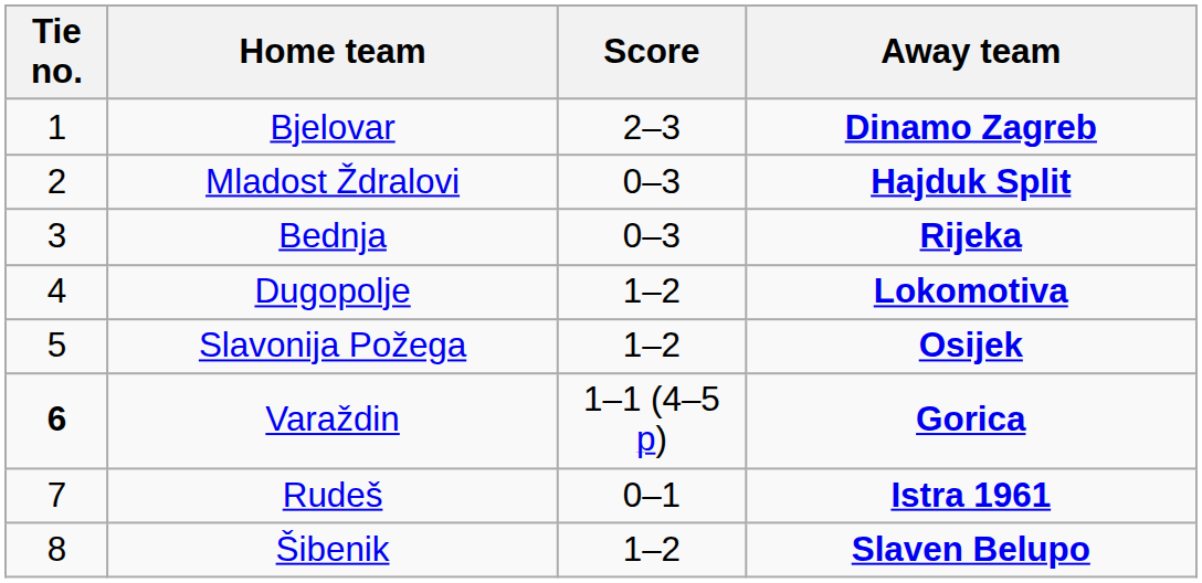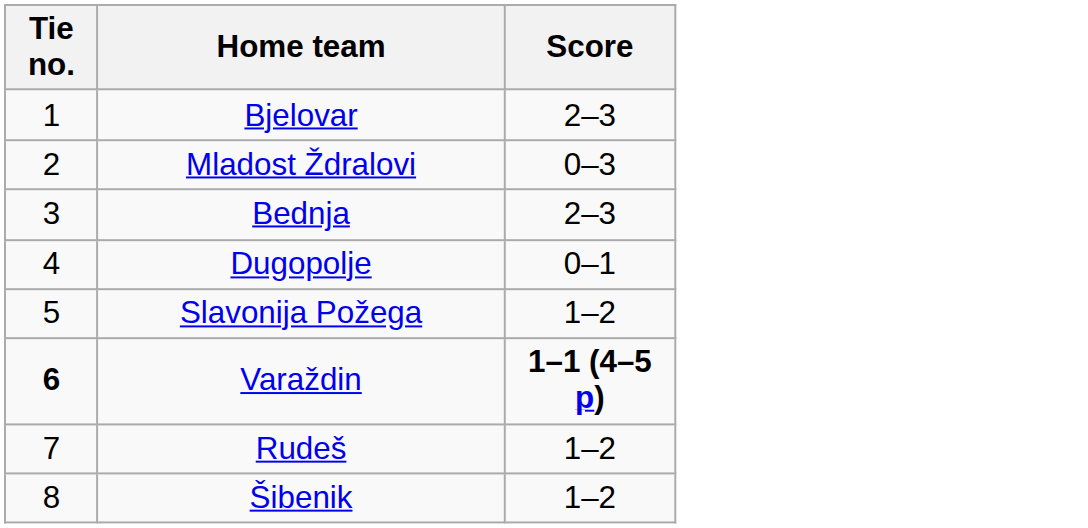- column: Away team | Dinamo Zagreb | Hajduk Split | Rijeka | Lokomotiva | Osijek | Gorica | Istra 1961 | Slaven Belupo
Bednja | Score: 0–3 -> 2–3
Dugopolje | Score: 1–2 -> 0–1
Varaždin | Score: normal -> bold
Rudeš | Score: 0–1 -> 1–2
